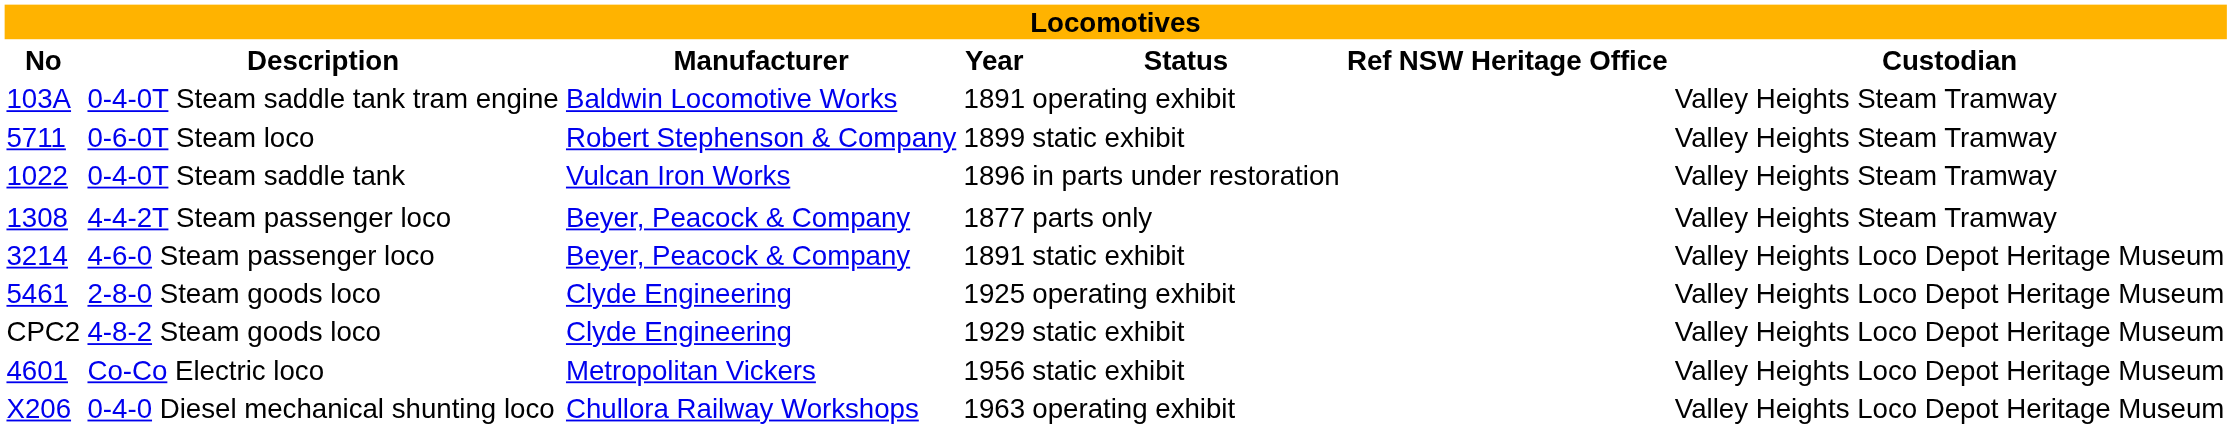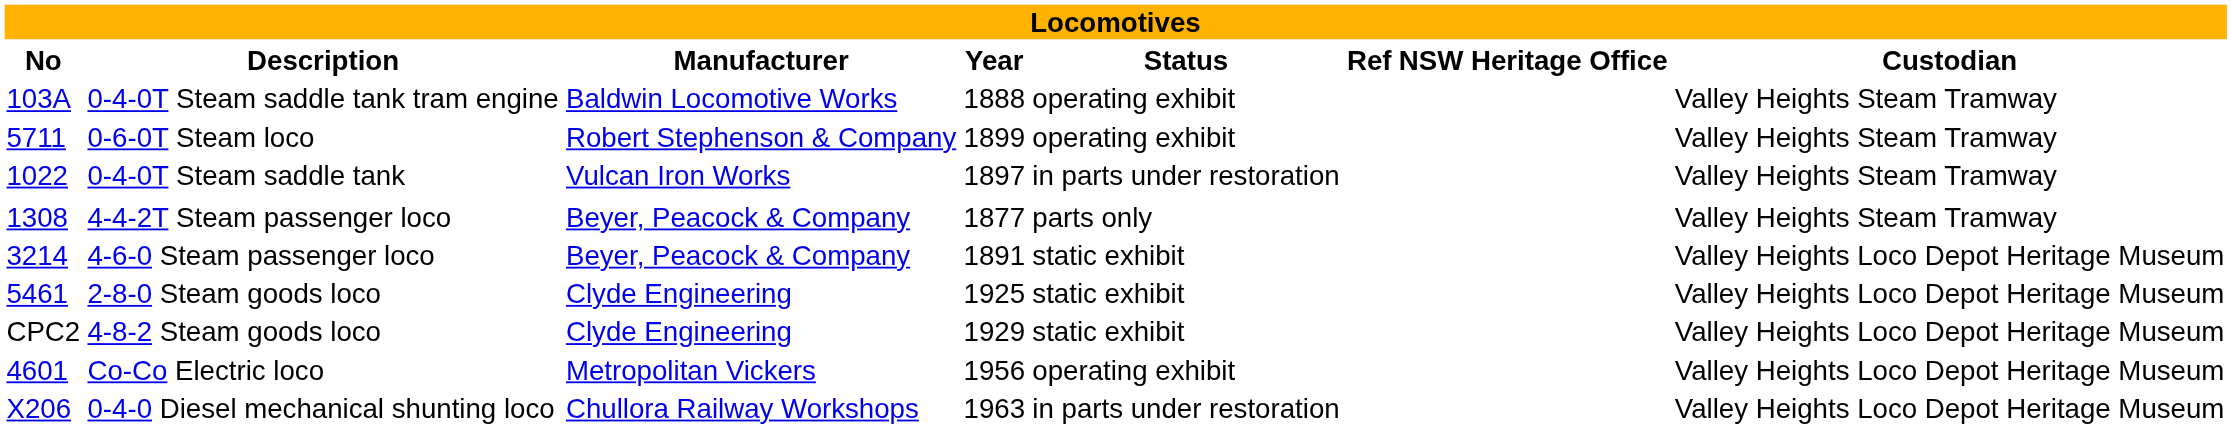0-4-0T Steam saddle tank tram engine | Year: 1891 -> 1888
0-6-0T Steam loco | Status: static exhibit -> operating exhibit
0-4-0T Steam saddle tank | Year: 1896 -> 1897
2-8-0 Steam goods loco | Status: operating exhibit -> static exhibit
Co-Co Electric loco | Status: static exhibit -> operating exhibit
0-4-0 Diesel mechanical shunting loco | Status: operating exhibit -> in parts under restoration
